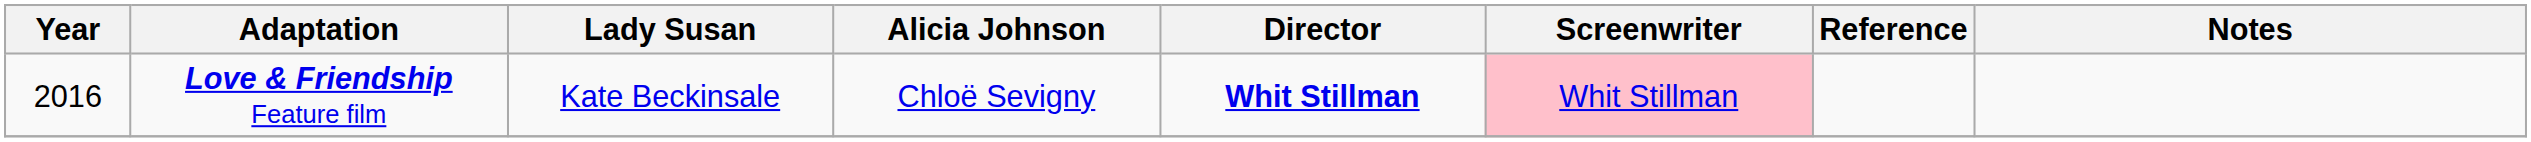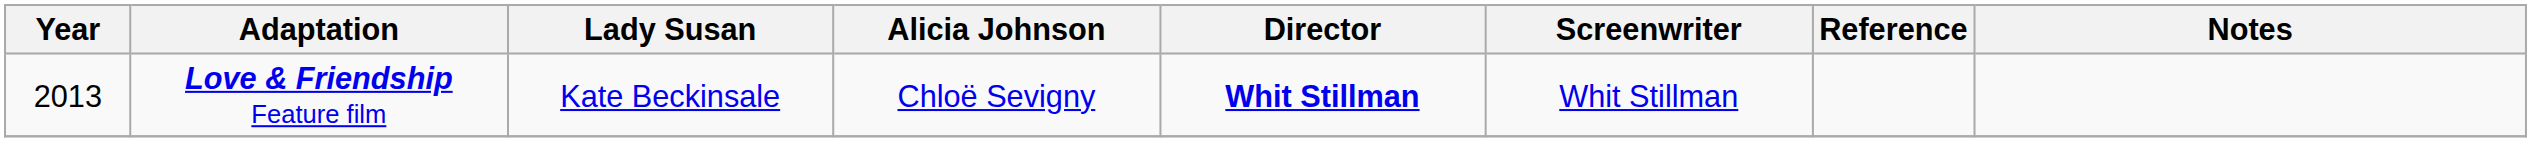Love & Friendship Feature film | Year: 2016 -> 2013
Love & Friendship Feature film | Screenwriter: pink background -> no background
